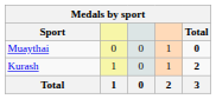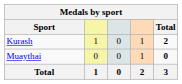rows swapped: Kurash <-> Muaythai
